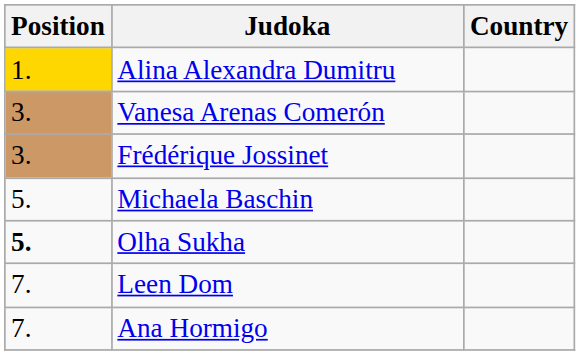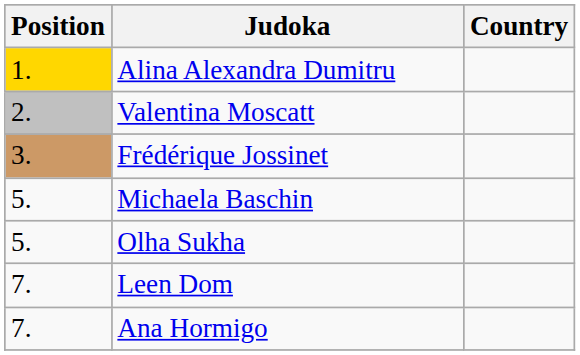+ row: 2. | Valentina Moscatt
- row: 3. | Vanesa Arenas Comerón
Olha Sukha | Position: bold -> normal
